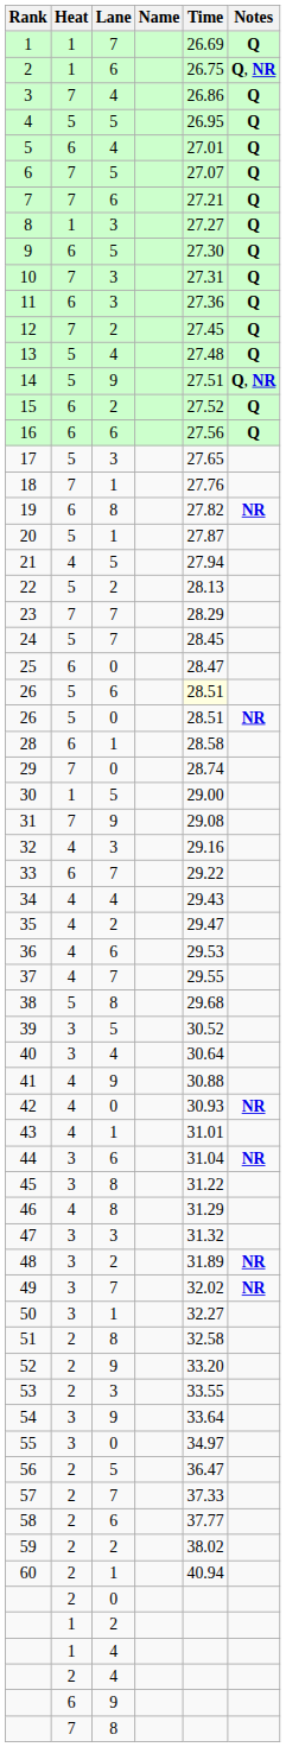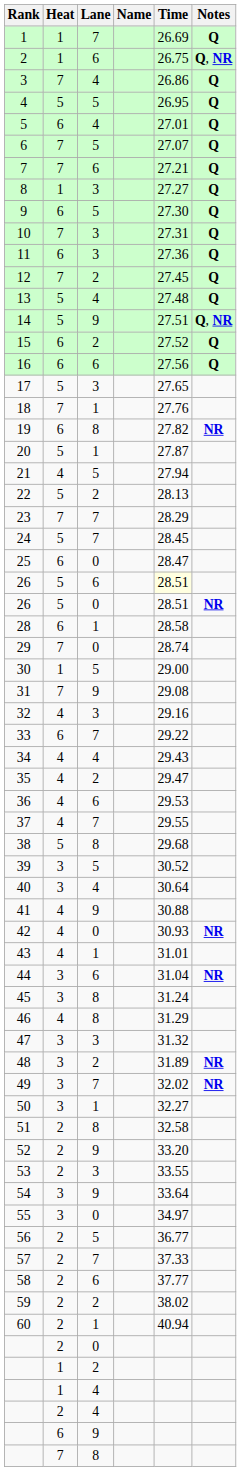45 | Time: 31.22 -> 31.24
56 | Time: 36.47 -> 36.77
